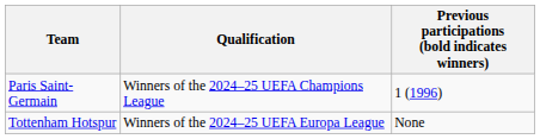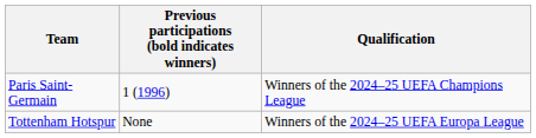columns swapped: Qualification <-> Previous participations (bold indicates winners)
